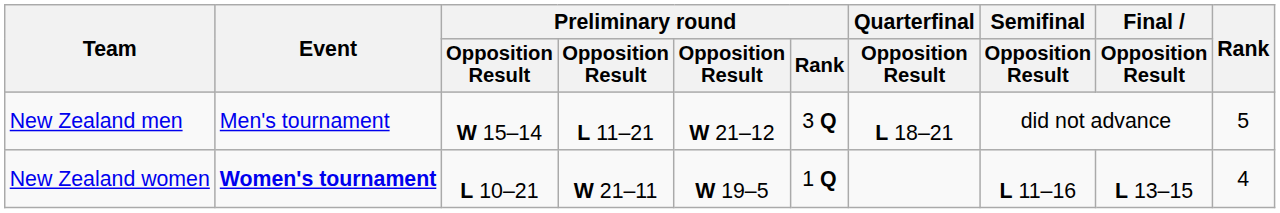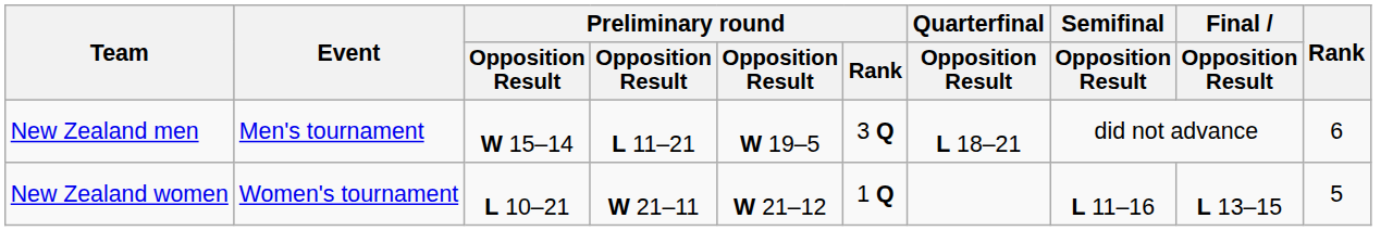New Zealand men | column 5: W 21–12 -> W 19–5
New Zealand men | Rank: 5 -> 6
New Zealand women | Event: bold -> normal
New Zealand women | column 5: W 19–5 -> W 21–12
New Zealand women | Rank: 4 -> 5
